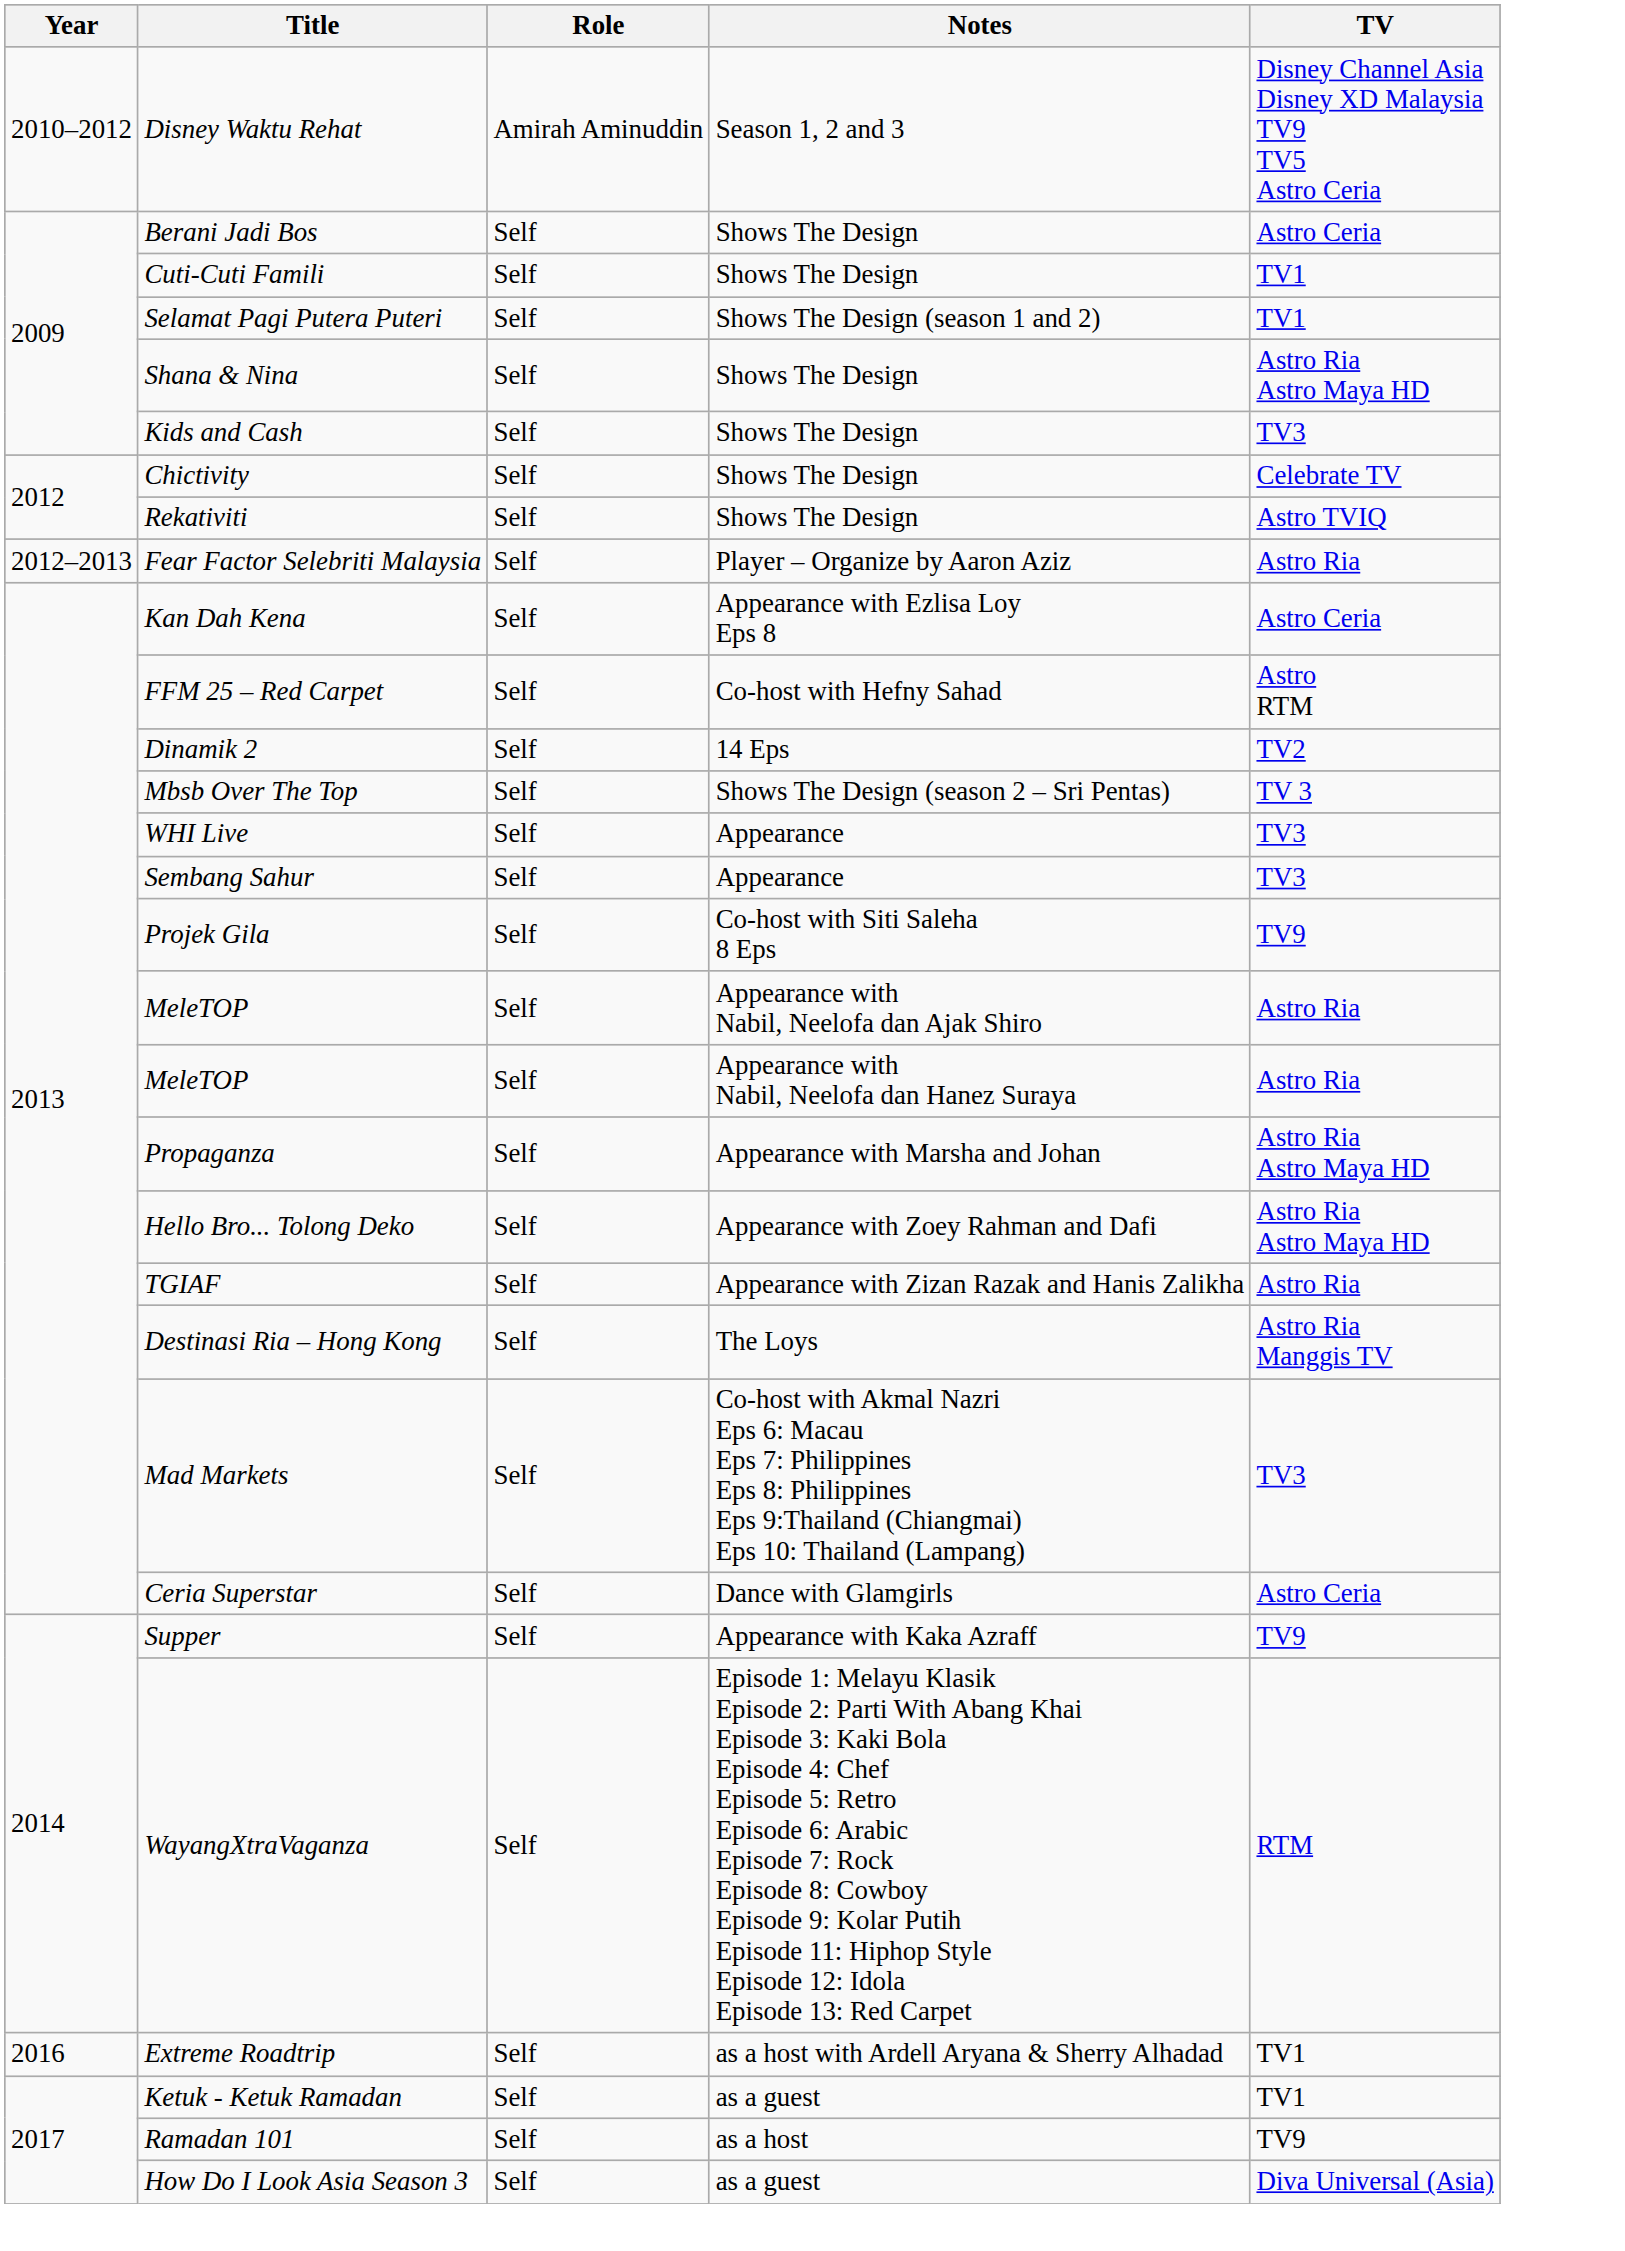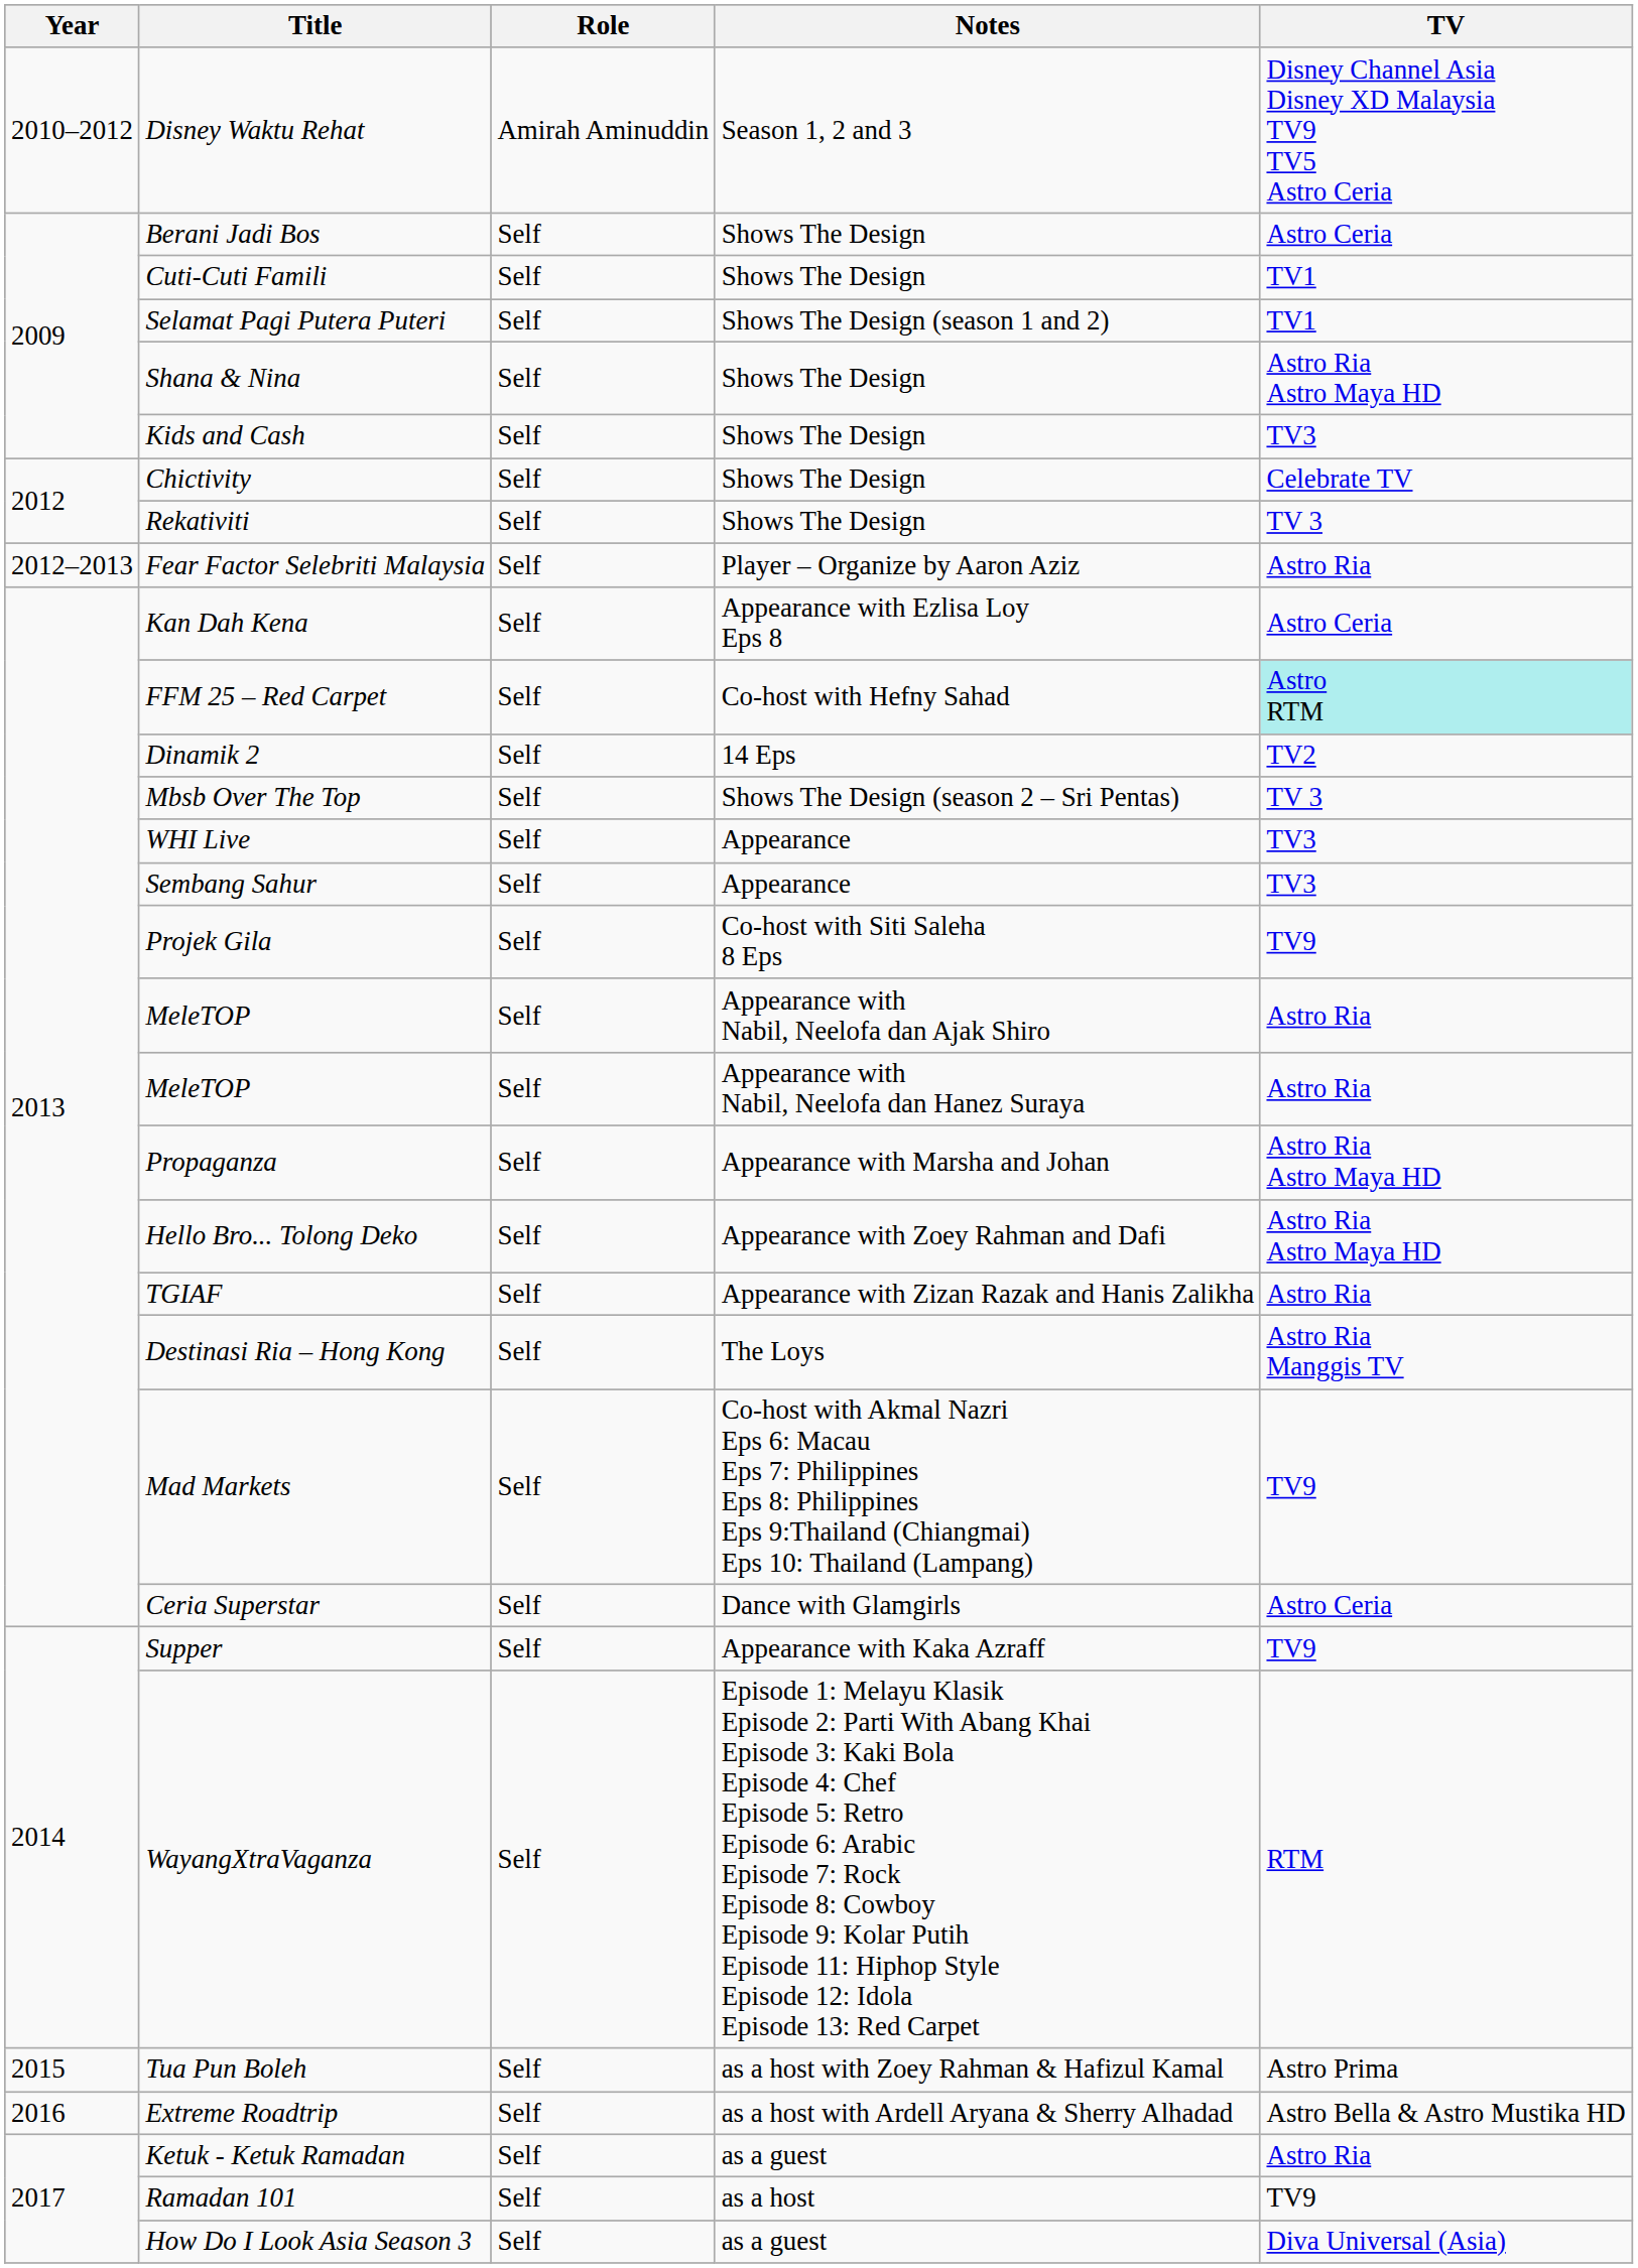Rekativiti | TV: Astro TVIQ -> TV 3
FFM 25 – Red Carpet | TV: no background -> paleturquoise background
Mad Markets | TV: TV3 -> TV9
+ row: 2015 | Tua Pun Boleh | Self | as a host with Zoey Rahman & Hafizul Kamal | Astro Prima
Extreme Roadtrip | TV: TV1 -> Astro Bella & Astro Mustika HD
Ketuk - Ketuk Ramadan | TV: TV1 -> Astro Ria
